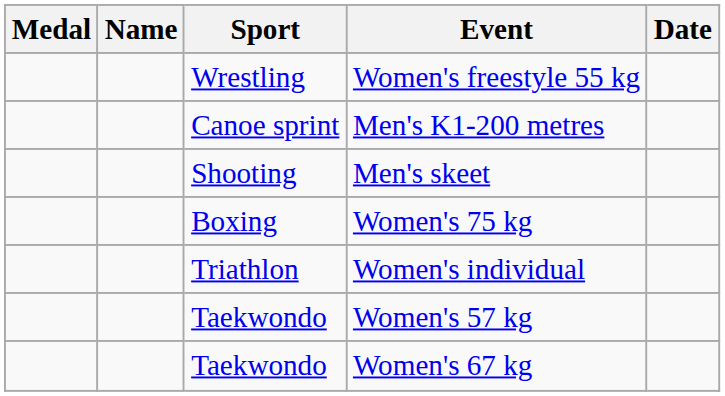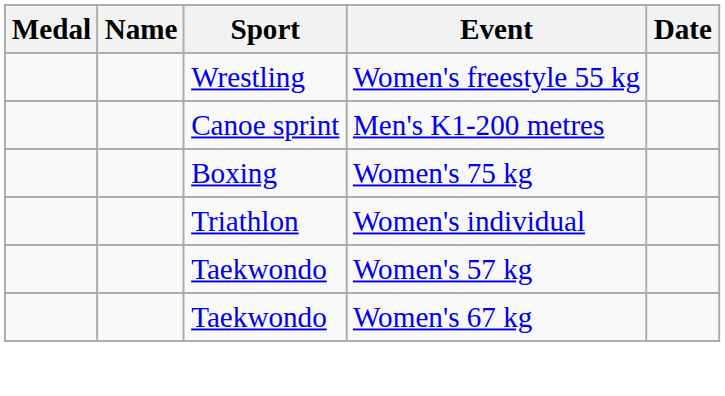- row: Shooting | Men's skeet
